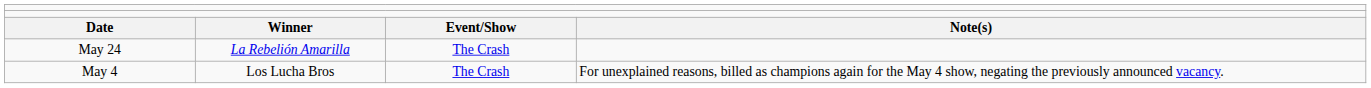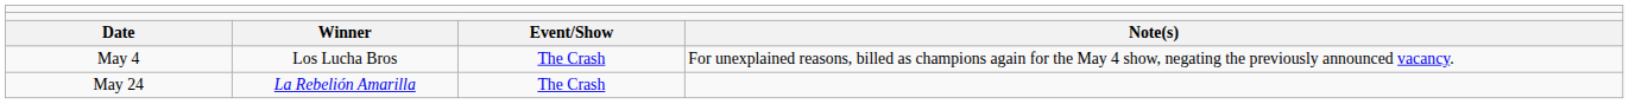rows swapped: May 4 <-> May 24
